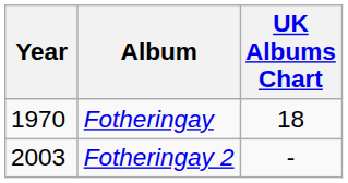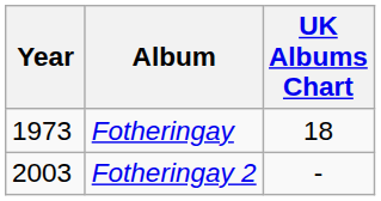Fotheringay | Year: 1970 -> 1973
